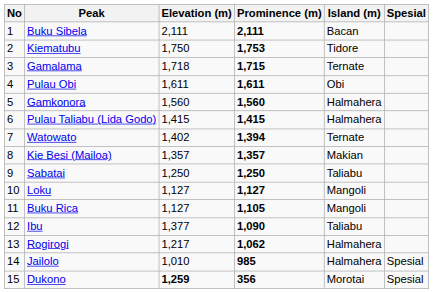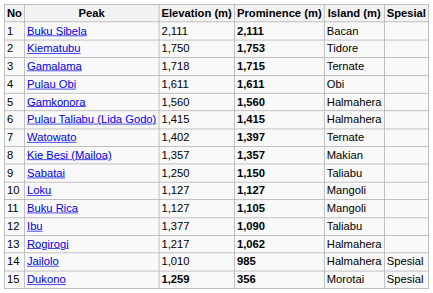Watowato | Prominence (m): 1,394 -> 1,397
Sabatai | Prominence (m): 1,250 -> 1,150
